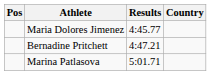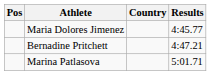columns swapped: Country <-> Results
